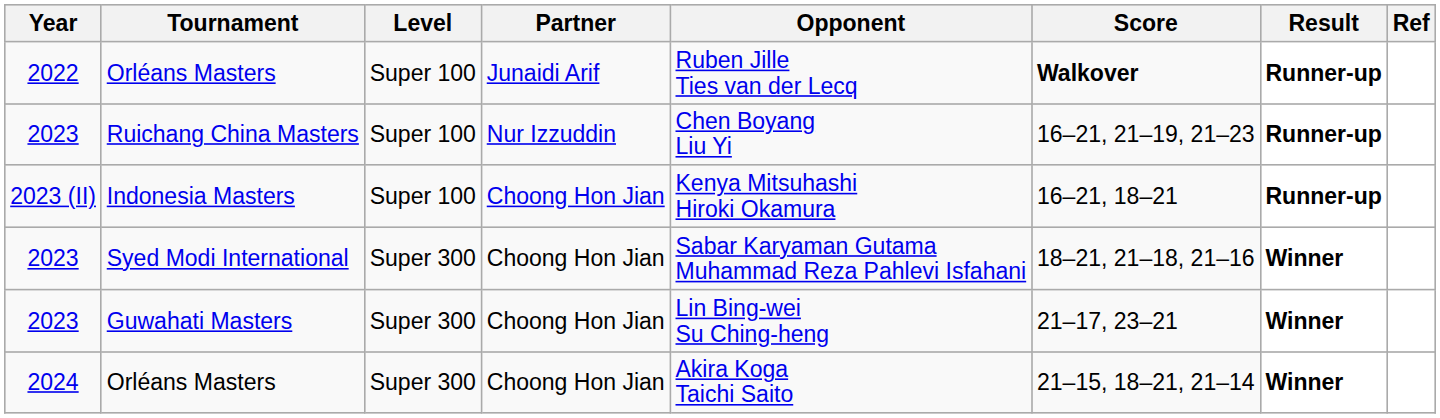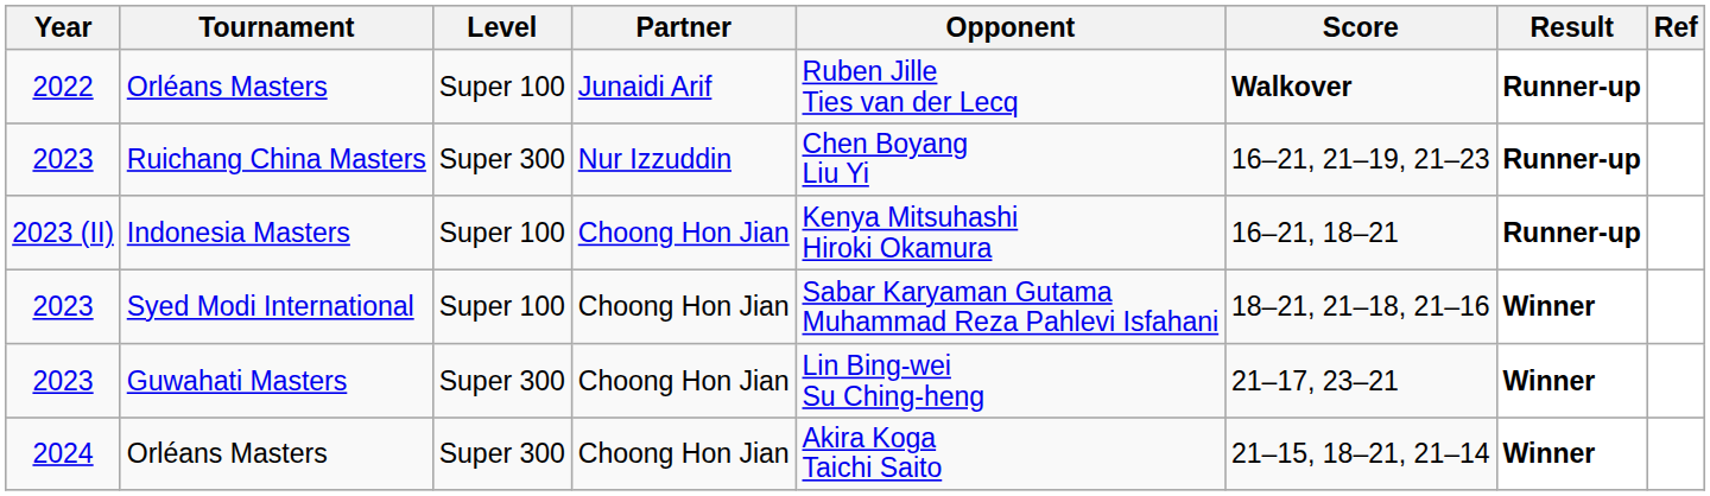Ruichang China Masters | Level: Super 100 -> Super 300
Syed Modi International | Level: Super 300 -> Super 100
